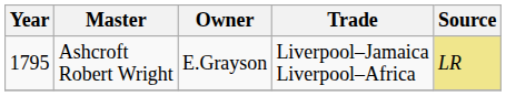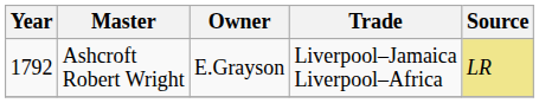Ashcroft Robert Wright | Year: 1795 -> 1792
